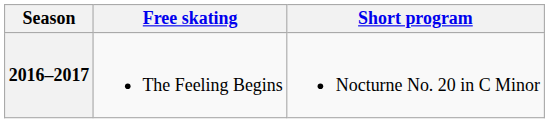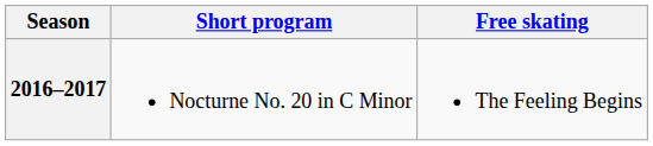columns swapped: Short program <-> Free skating
